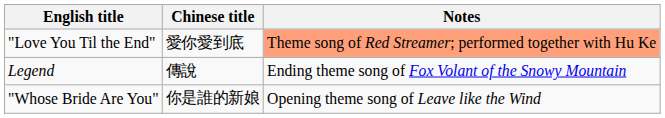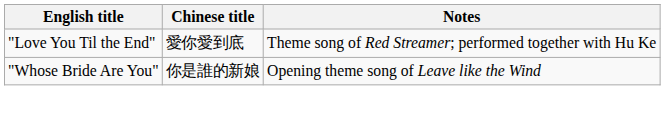"Love You Til the End" | Notes: lightsalmon background -> no background
- row: Legend | 傳說 | Ending theme song of Fox Volant of the Snowy Mountain
